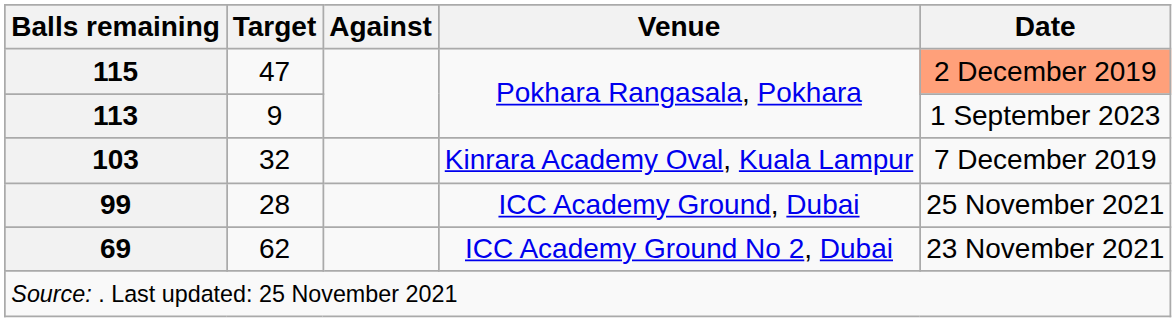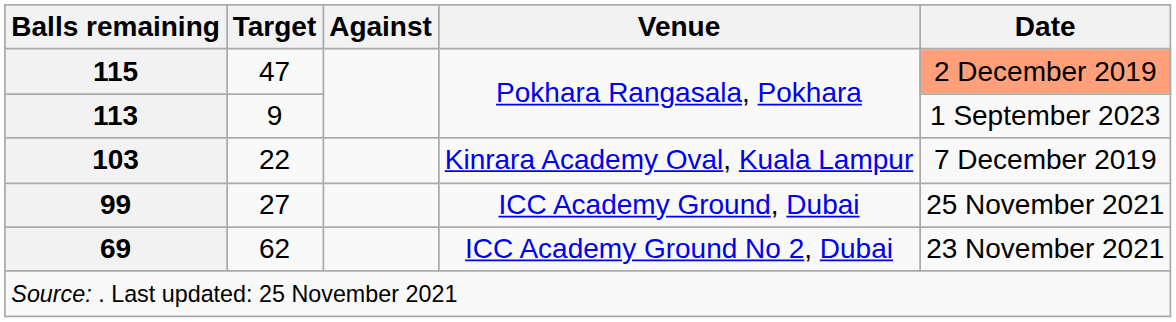103 | Target: 32 -> 22
99 | Target: 28 -> 27
